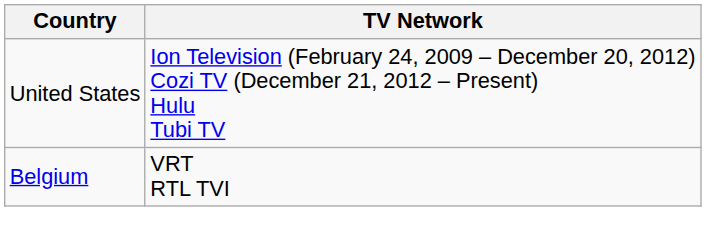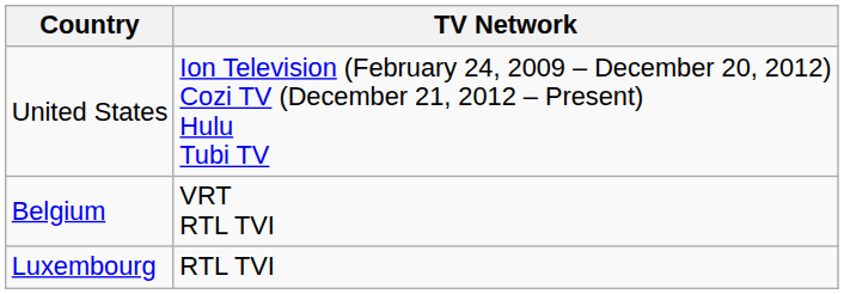+ row: Luxembourg | RTL TVI
